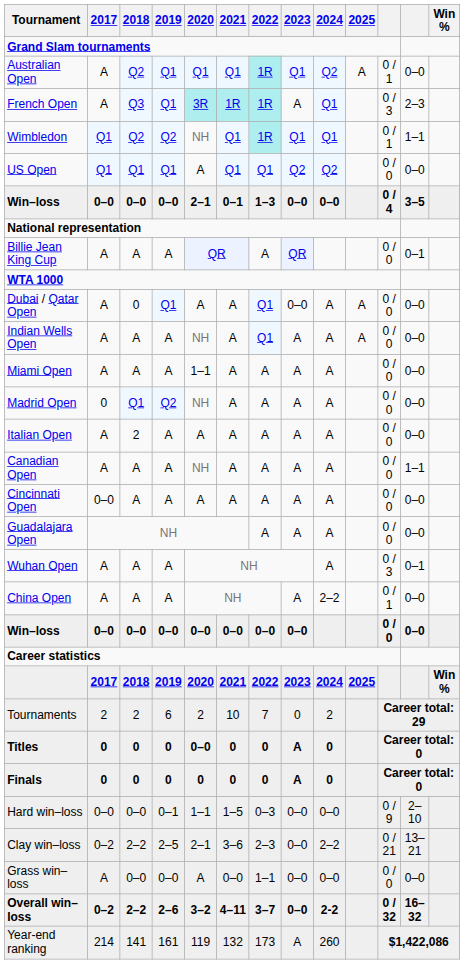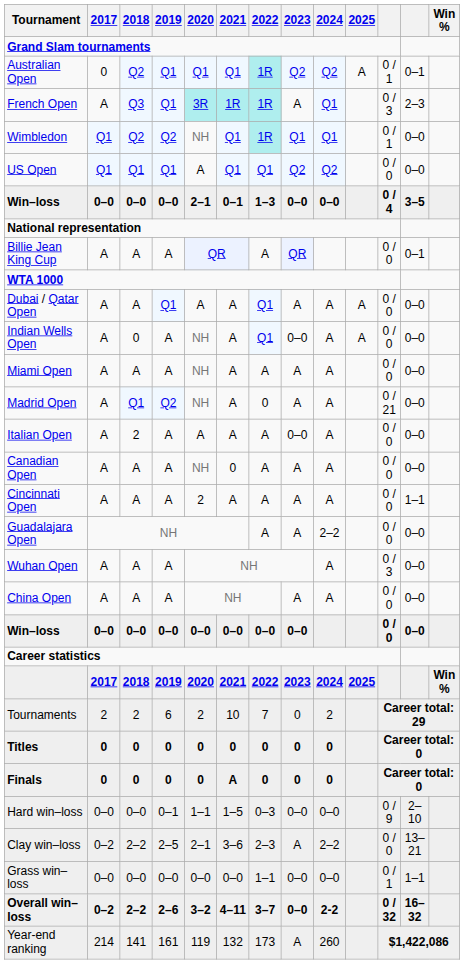Australian Open | 2017: A -> 0
Australian Open | 2023: Q1 -> Q2
Australian Open | column 12: 0–0 -> 0–1
Wimbledon | column 12: 1–1 -> 0–0
Dubai / Qatar Open | 2018: 0 -> A
Dubai / Qatar Open | 2023: 0–0 -> A
Indian Wells Open | 2018: A -> 0
Indian Wells Open | 2023: A -> 0–0
Miami Open | 2020: 1–1 -> NH
Madrid Open | 2017: 0 -> A
Madrid Open | 2022: A -> 0
Madrid Open | column 11: 0 / 0 -> 0 / 21
Italian Open | 2023: A -> 0–0
Canadian Open | 2021: A -> 0
Canadian Open | column 12: 1–1 -> 0–0
Cincinnati Open | 2017: 0–0 -> A
Cincinnati Open | 2020: A -> 2
Cincinnati Open | column 12: 0–0 -> 1–1
Guadalajara Open | 2024: A -> 2–2
Wuhan Open | column 12: 0–1 -> 0–0
China Open | 2024: 2–2 -> A
China Open | column 11: 0 / 1 -> 0 / 0
Titles | 2020: 0–0 -> 0
Titles | 2023: A -> 0
Finals | 2021: 0 -> A
Finals | 2023: A -> 0
Clay win–loss | 2023: 0–0 -> A
Clay win–loss | column 11: 0 / 21 -> 0 / 0
Grass win–loss | 2017: A -> 0–0
Grass win–loss | 2020: A -> 0–0
Grass win–loss | column 11: 0 / 0 -> 0 / 1
Grass win–loss | column 12: 0–0 -> 1–1
